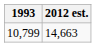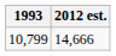10,799 | 2012 est.: 14,663 -> 14,666
